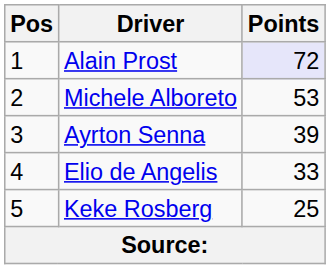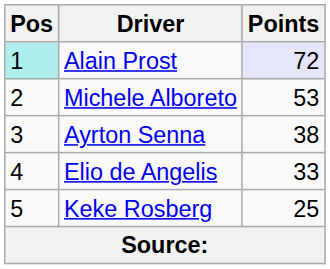Alain Prost | Pos: no background -> paleturquoise background
Ayrton Senna | Points: 39 -> 38
